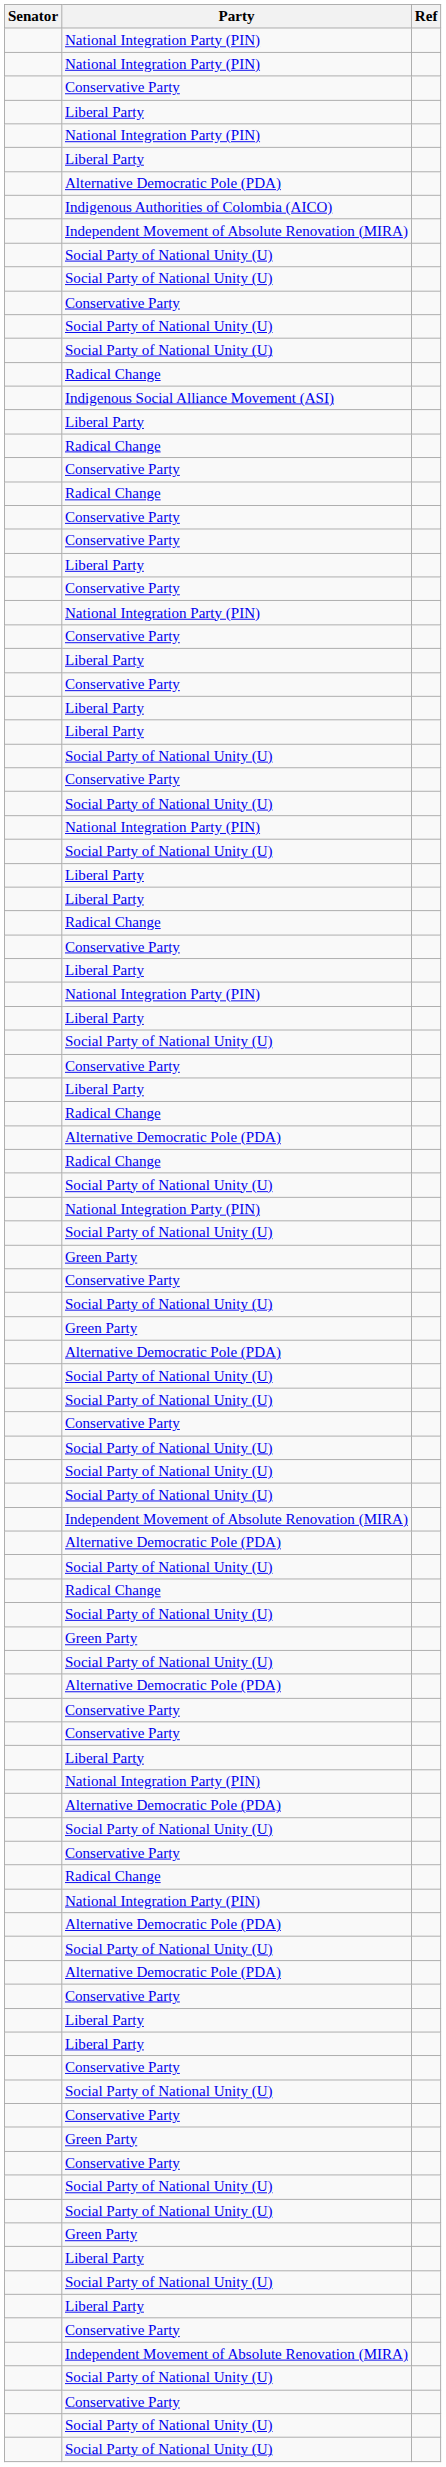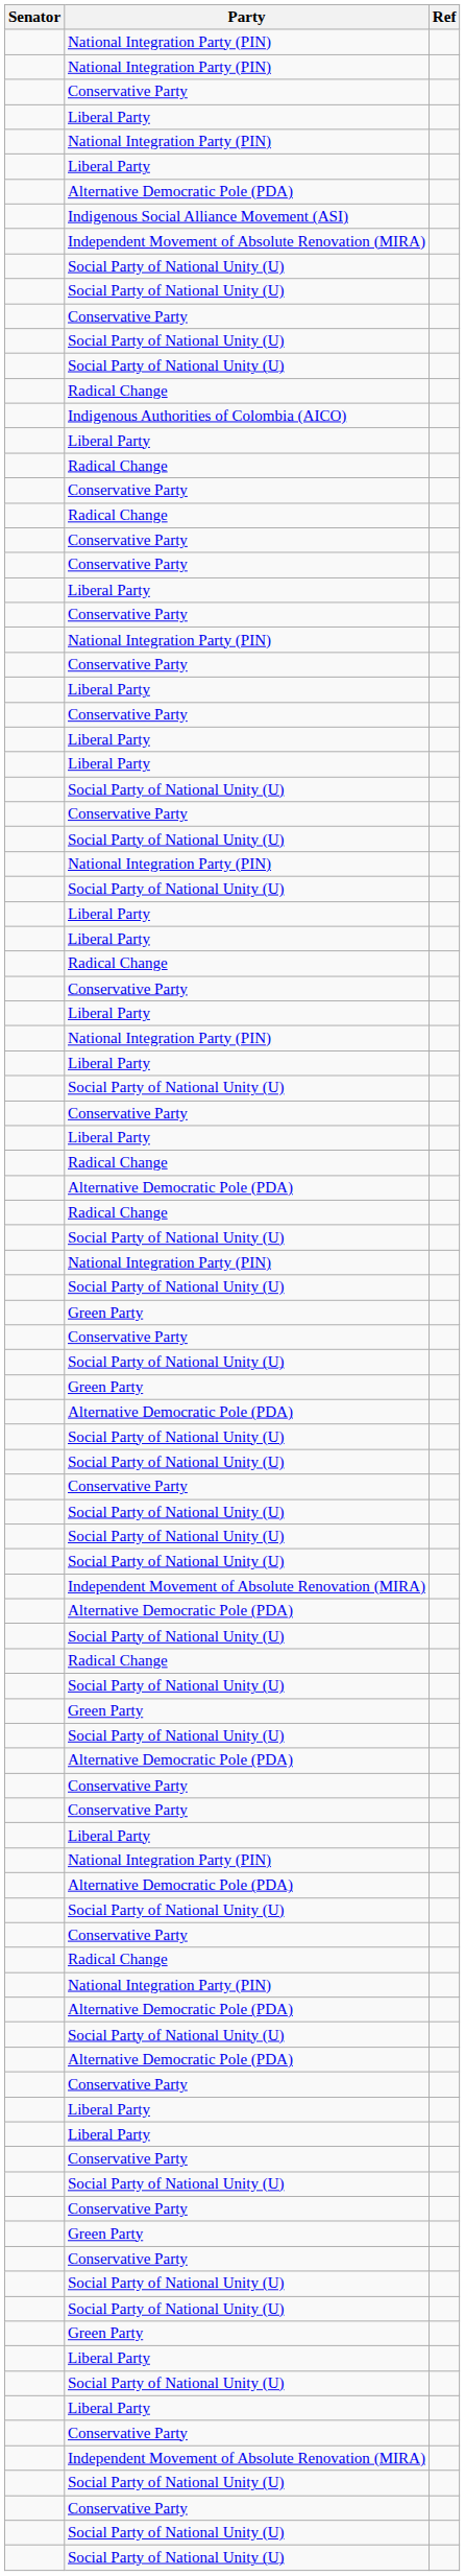rows swapped: Indigenous Social Alliance Movement (ASI) <-> Indigenous Authorities of Colombia (AICO)
